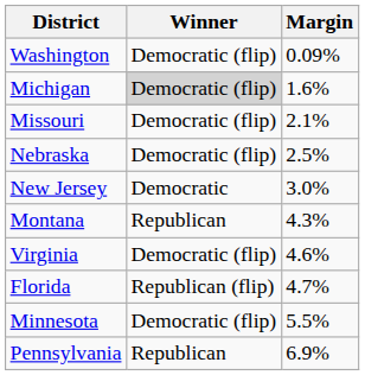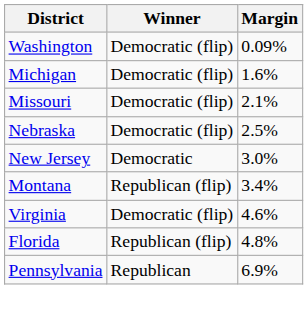Michigan | Winner: lightgrey background -> no background
Montana | Winner: Republican -> Republican (flip)
Montana | Margin: 4.3% -> 3.4%
Florida | Margin: 4.7% -> 4.8%
- row: Minnesota | Democratic (flip) | 5.5%
